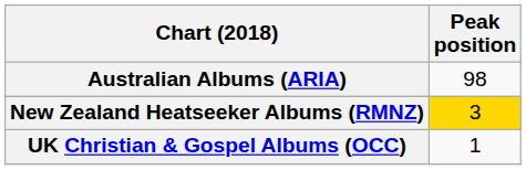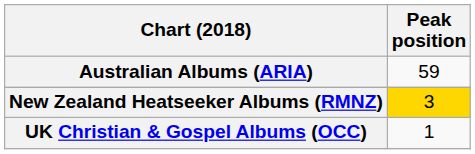Australian Albums (ARIA) | Peak position: 98 -> 59
